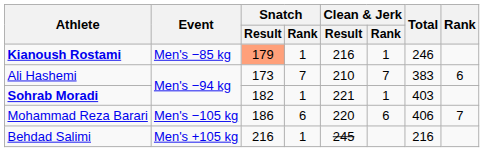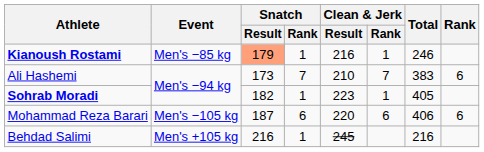Sohrab Moradi | Clean & Jerk / Result: 221 -> 223
Sohrab Moradi | Total: 403 -> 405
Mohammad Reza Barari | Snatch / Result: 186 -> 187
Mohammad Reza Barari | Rank: 7 -> 6
